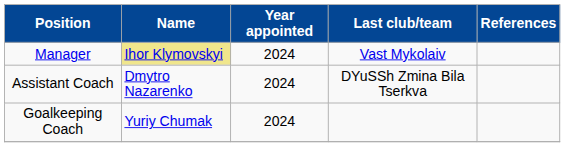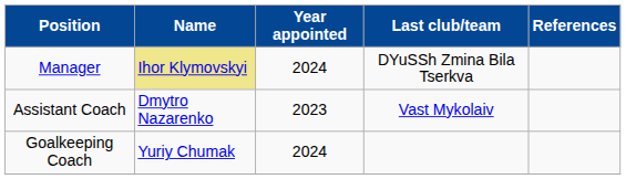Manager | Last club/team: Vast Mykolaiv -> DYuSSh Zmina Bila Tserkva
Assistant Coach | Year appointed: 2024 -> 2023
Assistant Coach | Last club/team: DYuSSh Zmina Bila Tserkva -> Vast Mykolaiv
